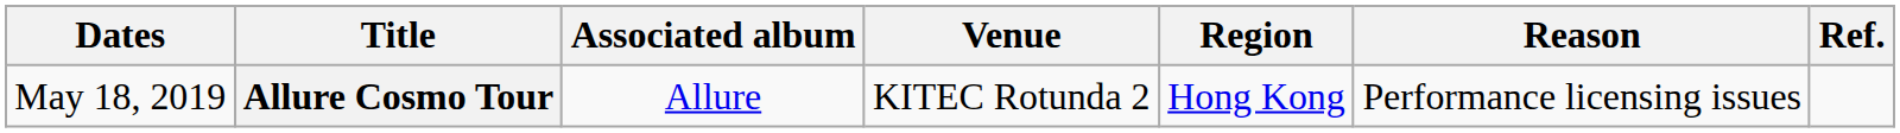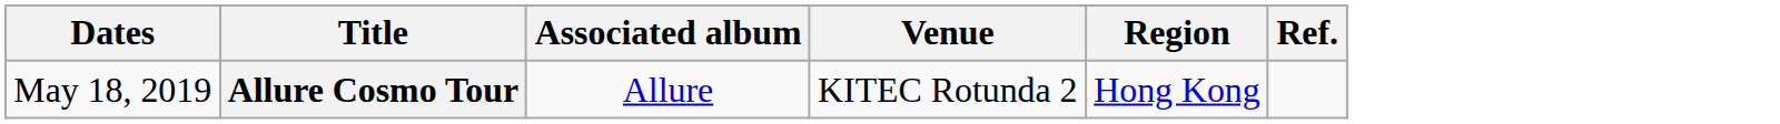- column: Reason | Performance licensing issues
